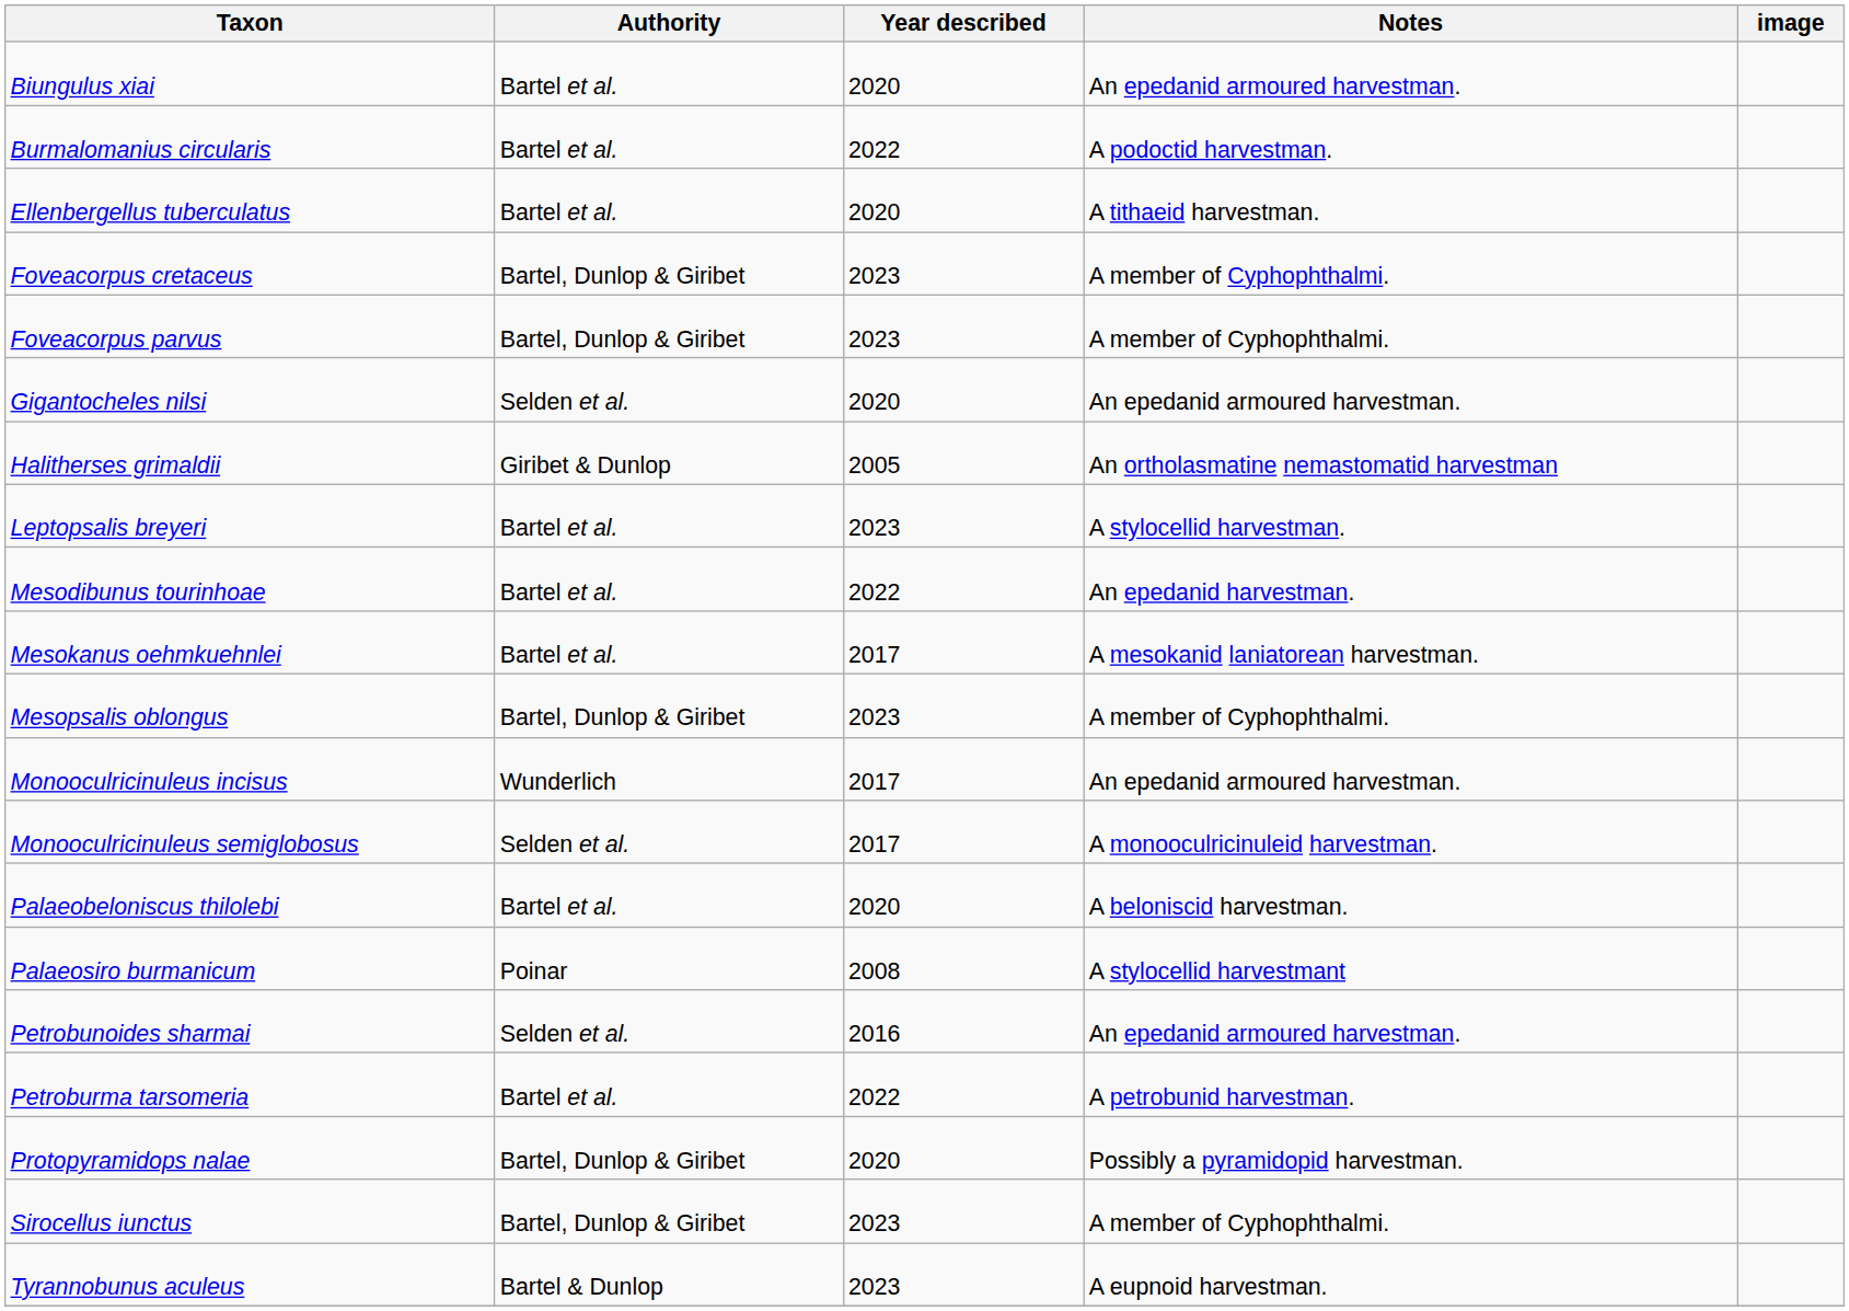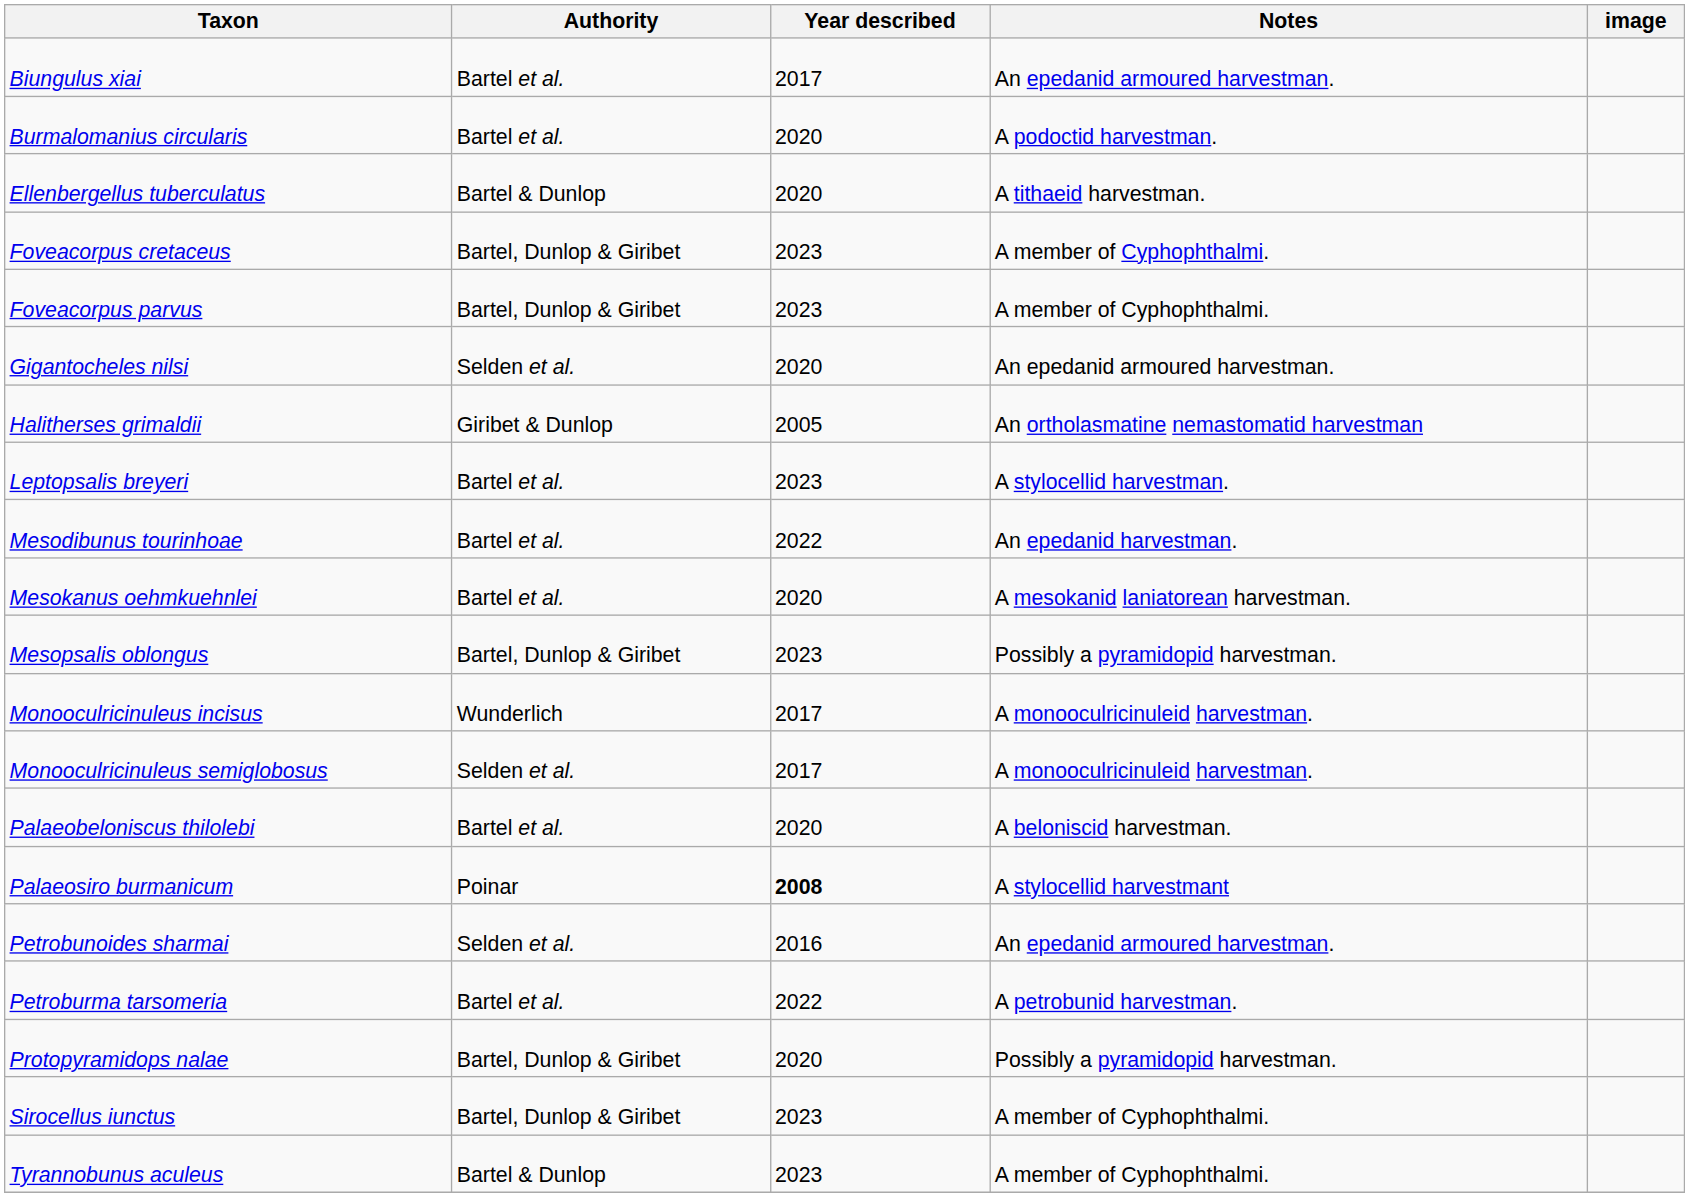Biungulus xiai | Year described: 2020 -> 2017
Burmalomanius circularis | Year described: 2022 -> 2020
Ellenbergellus tuberculatus | Authority: Bartel et al. -> Bartel & Dunlop
Mesokanus oehmkuehnlei | Year described: 2017 -> 2020
Mesopsalis oblongus | Notes: A member of Cyphophthalmi. -> Possibly a pyramidopid harvestman.
Monooculricinuleus incisus | Notes: An epedanid armoured harvestman. -> A monooculricinuleid harvestman.
Palaeosiro burmanicum | Year described: normal -> bold
Tyrannobunus aculeus | Notes: A eupnoid harvestman. -> A member of Cyphophthalmi.
